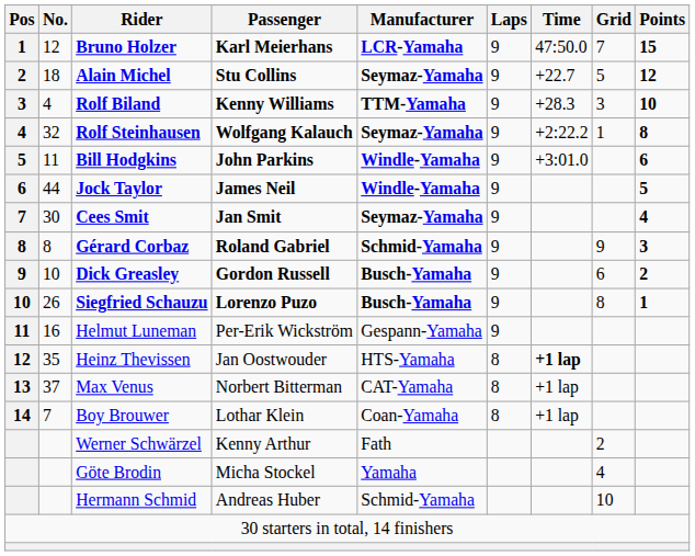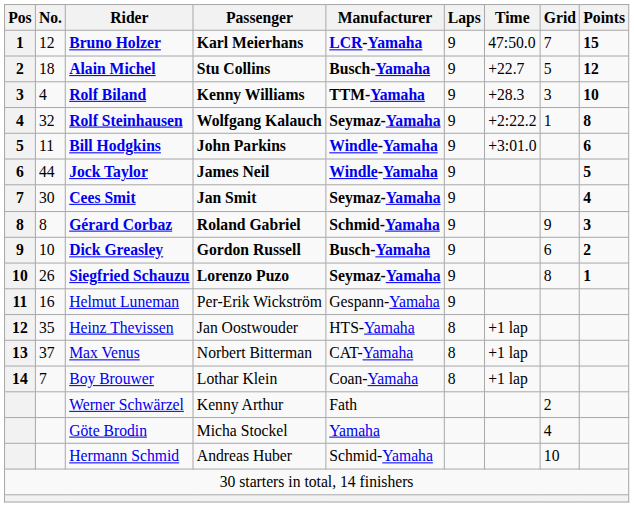Alain Michel | Manufacturer: Seymaz-Yamaha -> Busch-Yamaha
Siegfried Schauzu | Manufacturer: Busch-Yamaha -> Seymaz-Yamaha
Heinz Thevissen | Time: bold -> normal
